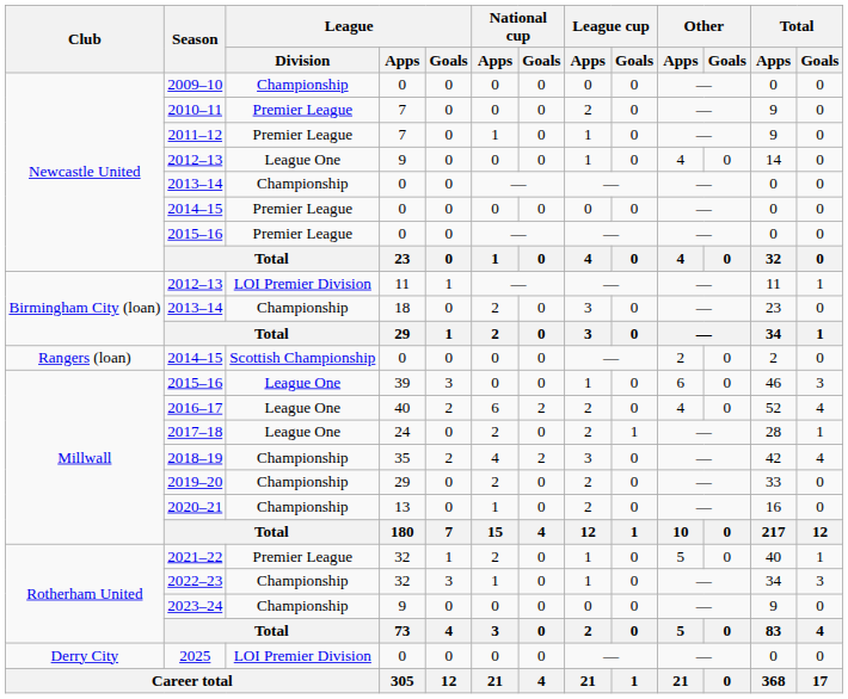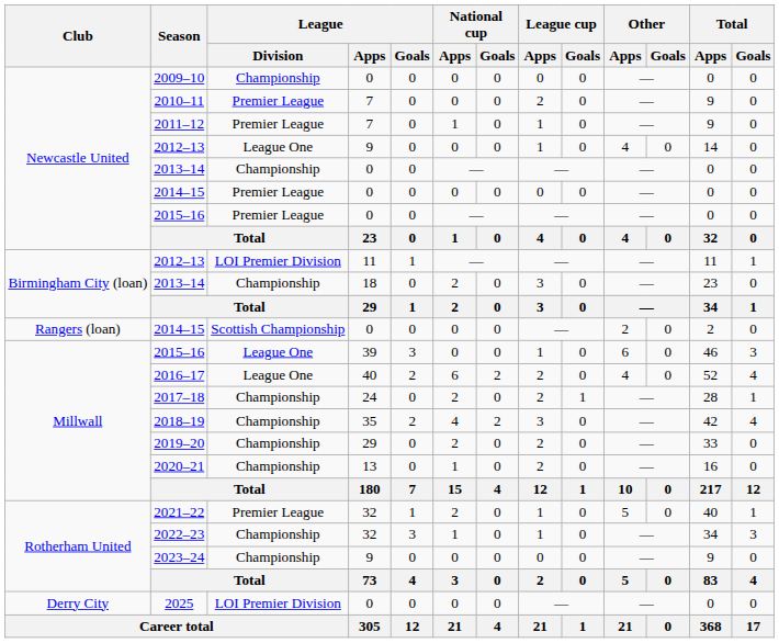2017–18 | League / Division: League One -> Championship
